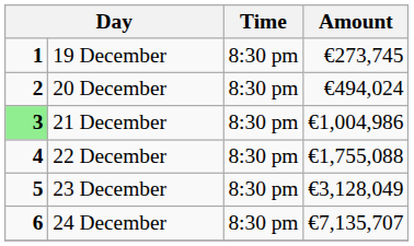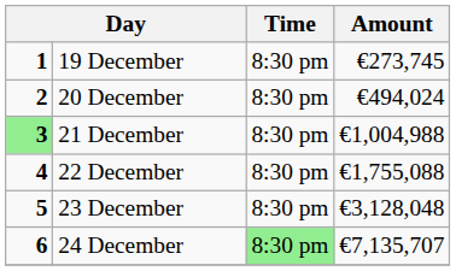21 December | Amount: €1,004,986 -> €1,004,988
23 December | Amount: €3,128,049 -> €3,128,048
24 December | Time: no background -> lightgreen background
